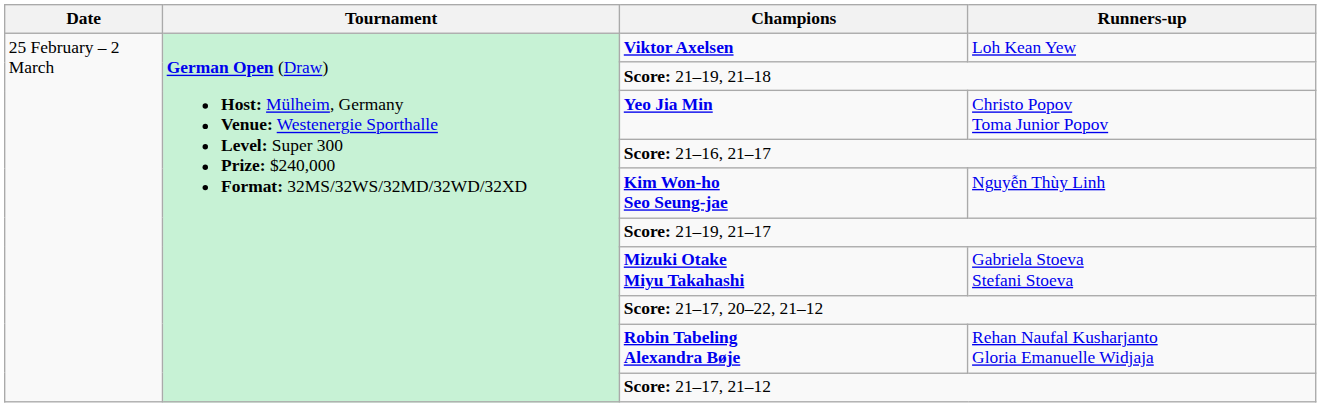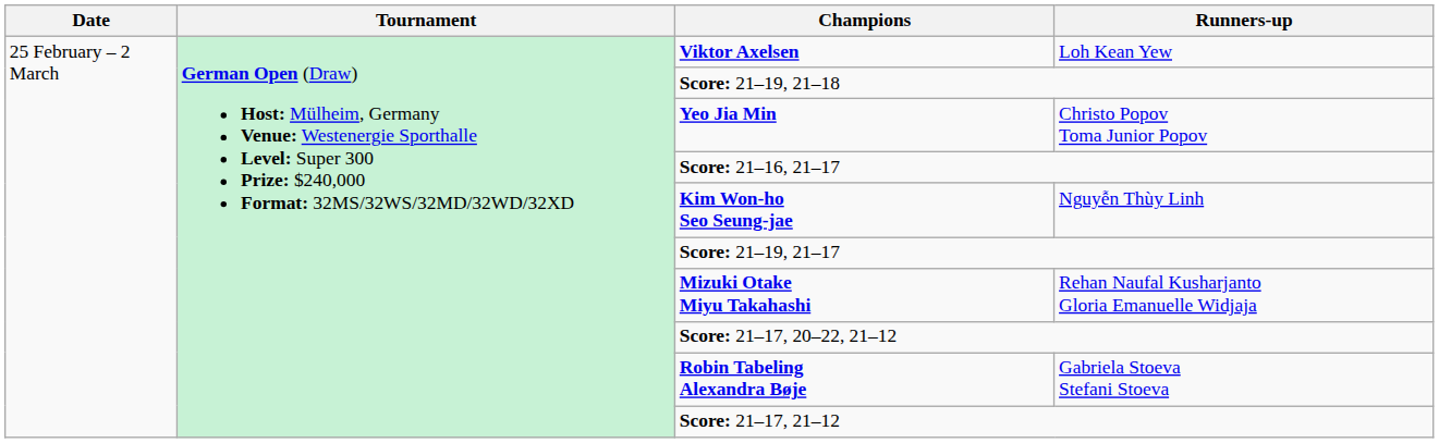Mizuki Otake Miyu Takahashi | Runners-up: Gabriela Stoeva Stefani Stoeva -> Rehan Naufal Kusharjanto Gloria Emanuelle Widjaja
Robin Tabeling Alexandra Bøje | Runners-up: Rehan Naufal Kusharjanto Gloria Emanuelle Widjaja -> Gabriela Stoeva Stefani Stoeva
